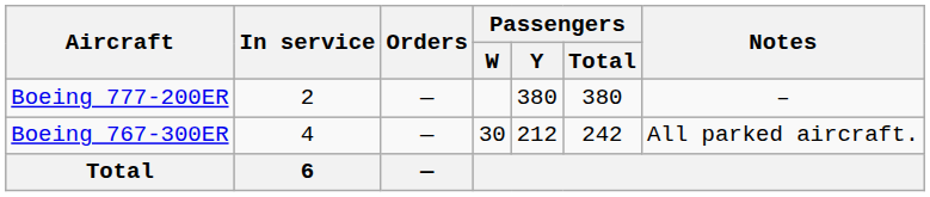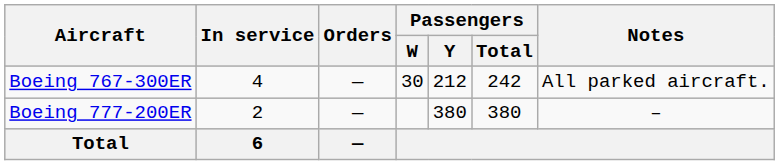rows swapped: Boeing 767-300ER <-> Boeing 777-200ER
